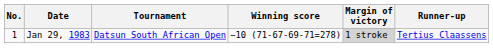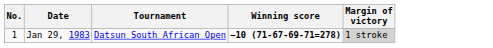- column: Runner-up | Tertius Claassens
Jan 29, 1983 | Winning score: normal -> bold
